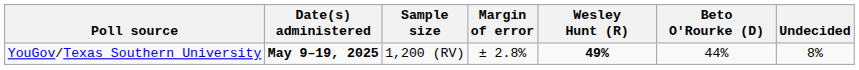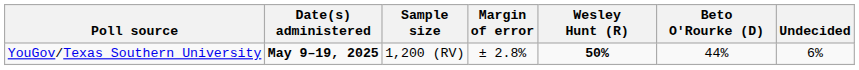YouGov/Texas Southern University | Wesley Hunt (R): 49% -> 50%
YouGov/Texas Southern University | Undecided: 8% -> 6%
